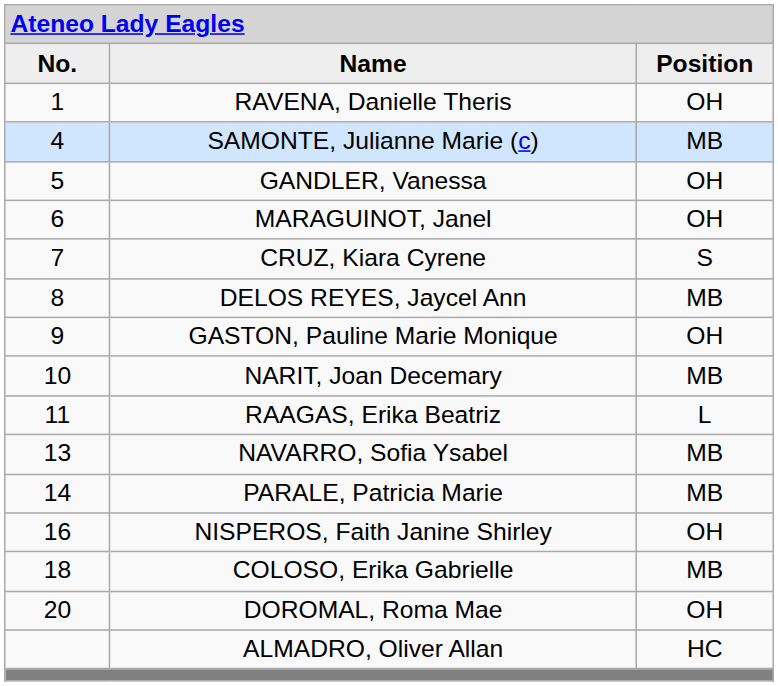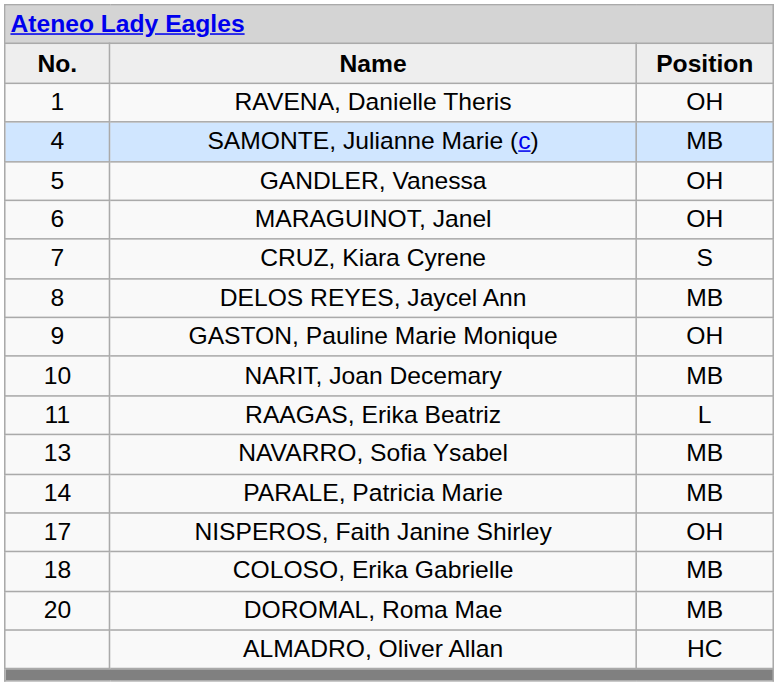NISPEROS, Faith Janine Shirley | column 1: 16 -> 17
DOROMAL, Roma Mae | column 3: OH -> MB
